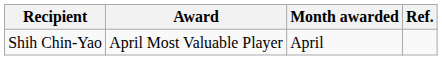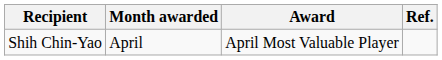columns swapped: Award <-> Month awarded
